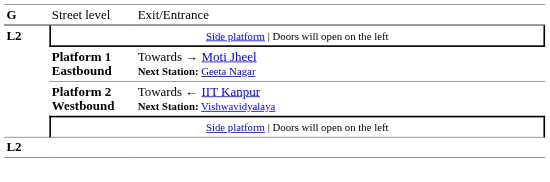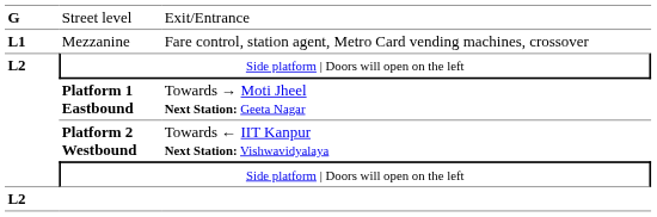+ row: L1 | Mezzanine | Fare control, station agent, Metro Card vending machines, crossover
